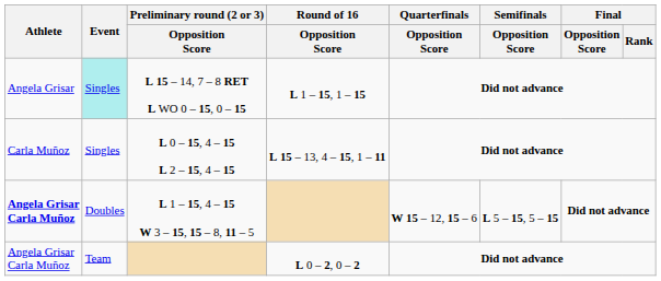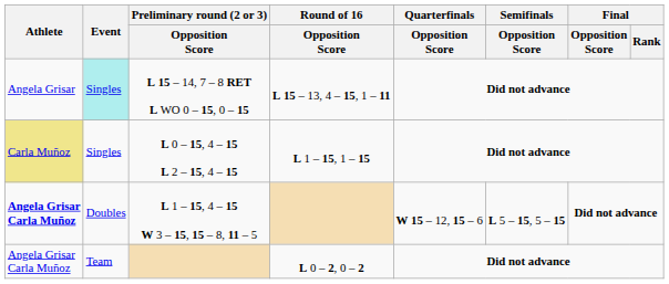L 15 – 14, 7 – 8 RET L WO 0 – 15, 0 – 15 | Round of 16 / Opposition Score: L 1 – 15, 1 – 15 -> L 15 – 13, 4 – 15, 1 – 11
L 0 – 15, 4 – 15 L 2 – 15, 4 – 15 | Athlete: no background -> khaki background
L 0 – 15, 4 – 15 L 2 – 15, 4 – 15 | Round of 16 / Opposition Score: L 15 – 13, 4 – 15, 1 – 11 -> L 1 – 15, 1 – 15
